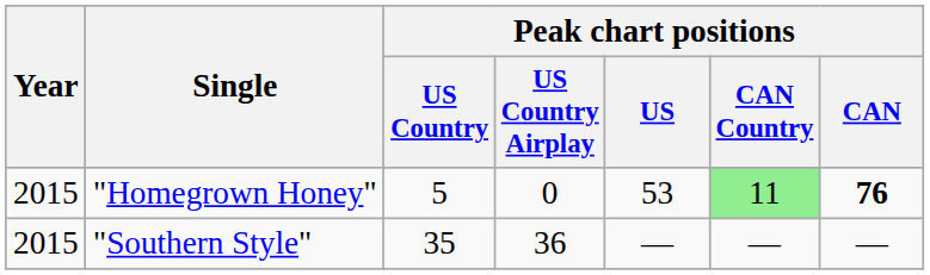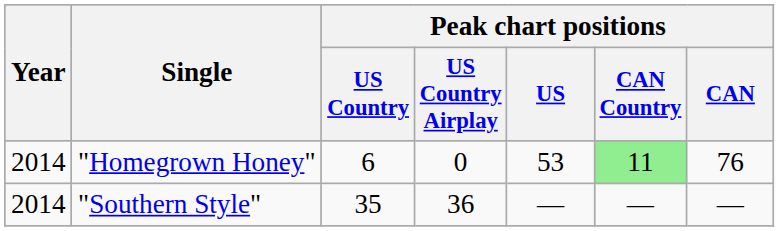"Homegrown Honey" | Year: 2015 -> 2014
"Homegrown Honey" | Peak chart positions / US Country: 5 -> 6
"Homegrown Honey" | Peak chart positions / CAN: bold -> normal
"Southern Style" | Year: 2015 -> 2014
